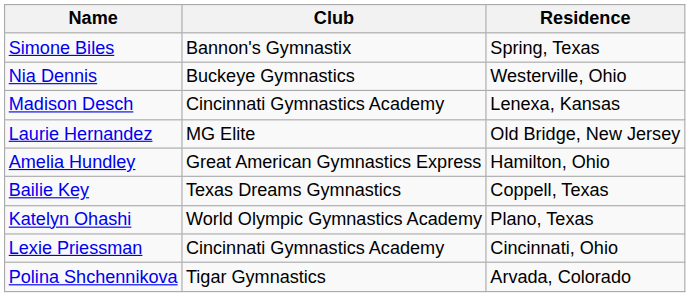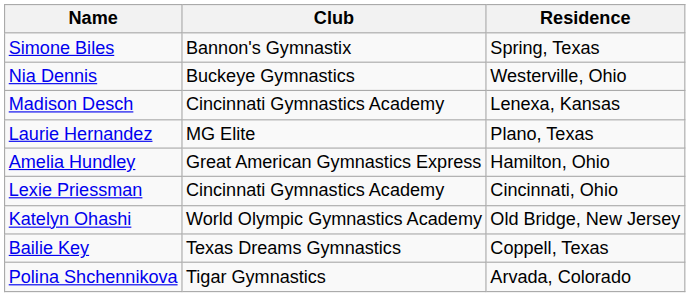Laurie Hernandez | Residence: Old Bridge, New Jersey -> Plano, Texas
rows swapped: Bailie Key <-> Lexie Priessman
Katelyn Ohashi | Residence: Plano, Texas -> Old Bridge, New Jersey
